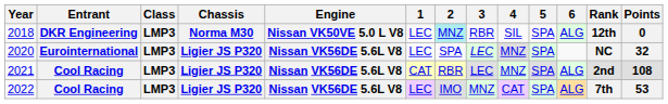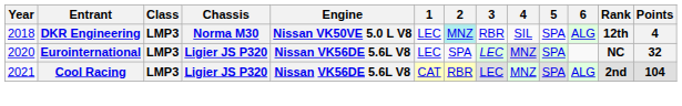2018 | Points: 0 -> 4
2021 | Points: 108 -> 104
- row: 2022 | Cool Racing | LMP3 | Ligier JS P320 | Nissan VK56DE 5.6L V8 | LEC | IMO | MNZ | CAT | SPA | ALG | 7th | 53
